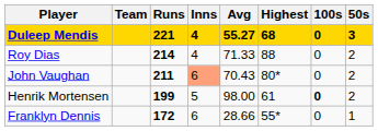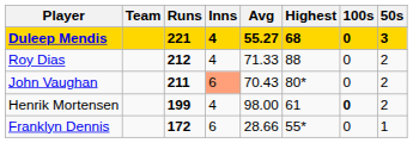Roy Dias | Runs: 214 -> 212
Henrik Mortensen | Inns: 5 -> 4
